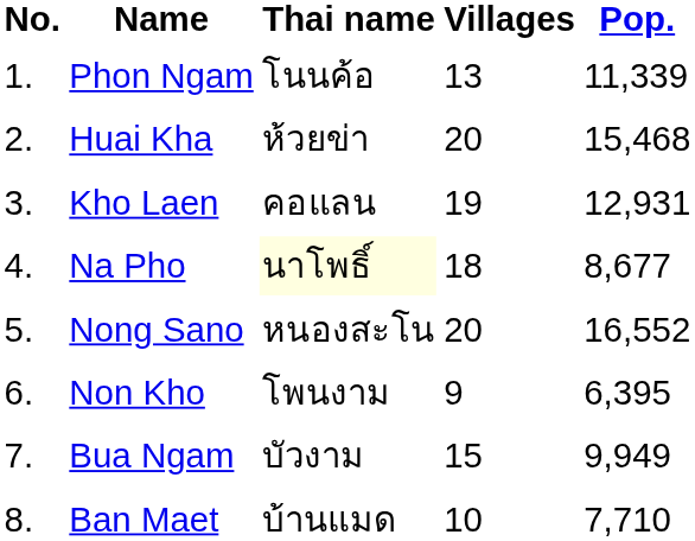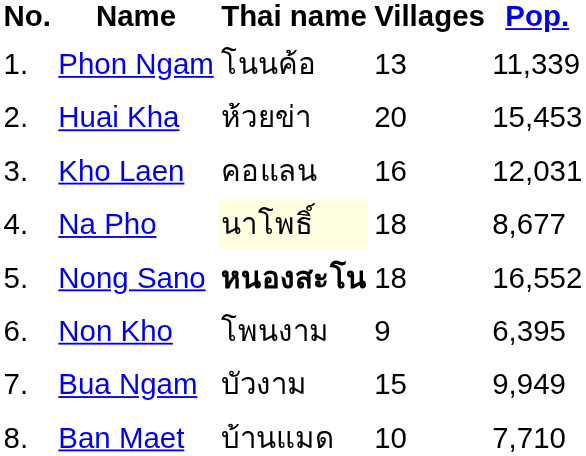Huai Kha | Pop.: 15,468 -> 15,453
Kho Laen | Villages: 19 -> 16
Kho Laen | Pop.: 12,931 -> 12,031
Nong Sano | Thai name: normal -> bold
Nong Sano | Villages: 20 -> 18
